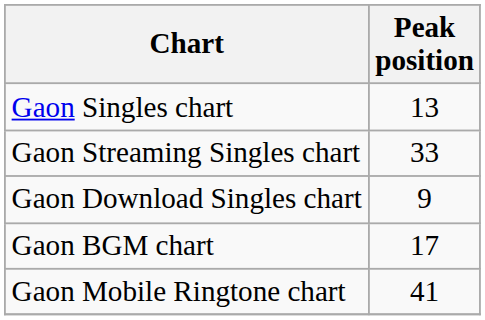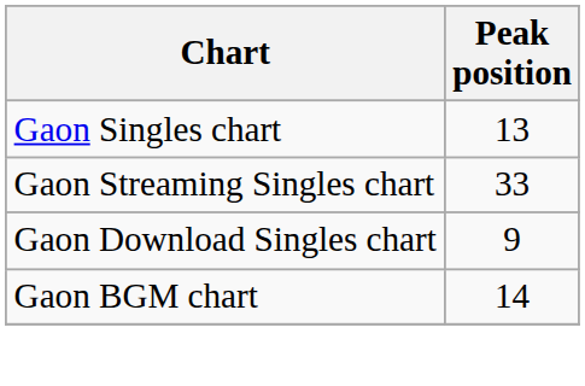Gaon BGM chart | Peak position: 17 -> 14
- row: Gaon Mobile Ringtone chart | 41
